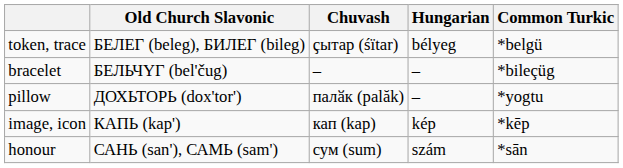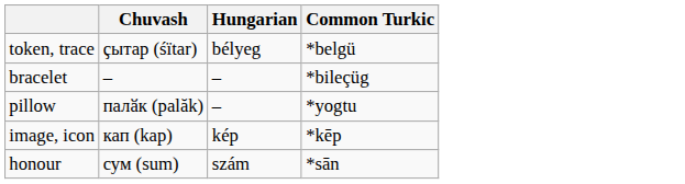- column: Old Church Slavonic | БЕЛЕГ (beleg), БИЛЕГ (bileg) | БЕЛЬЧҮГ (bel'čug) | ДОХЬТОРЬ (dox'tor') | КАПЬ (kap') | САНЬ (san'), САМЬ (sam')
